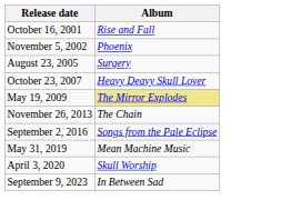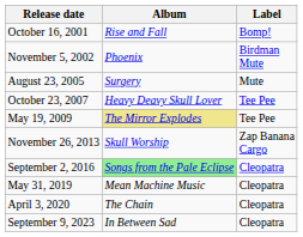+ column: Label | Bomp! | Birdman Mute | Mute | Tee Pee | Tee Pee | Zap Banana Cargo | Cleopatra | Cleopatra | Cleopatra | Cleopatra
November 26, 2013 | Album: The Chain -> Skull Worship
September 2, 2016 | Album: no background -> lightgreen background
April 3, 2020 | Album: Skull Worship -> The Chain
